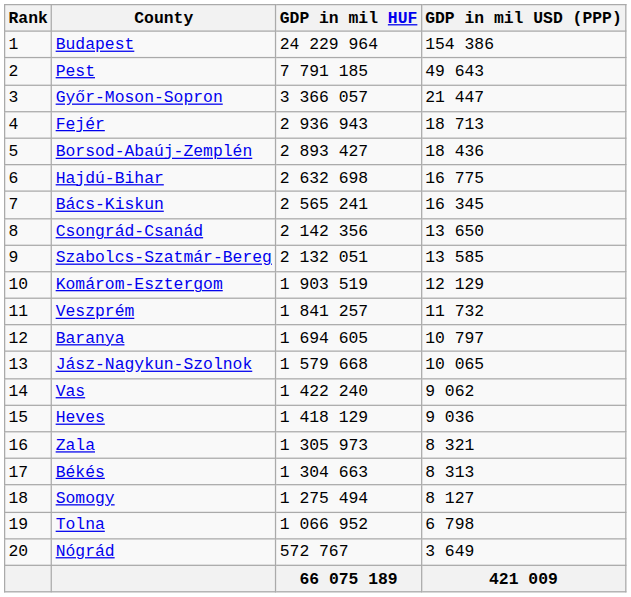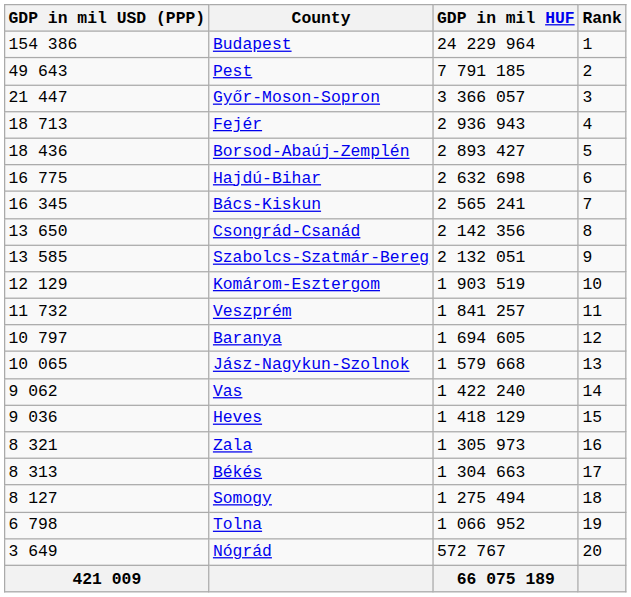columns swapped: Rank <-> GDP in mil USD (PPP)
